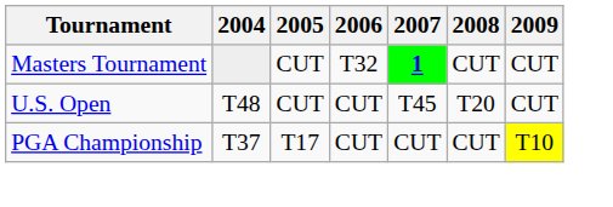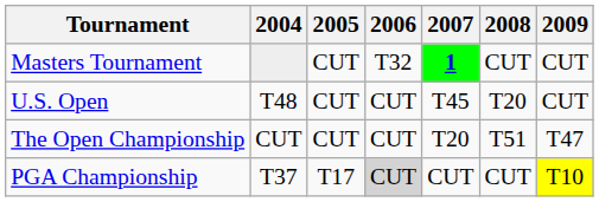+ row: The Open Championship | CUT | CUT | CUT | T20 | T51 | T47
PGA Championship | 2006: no background -> lightgrey background
